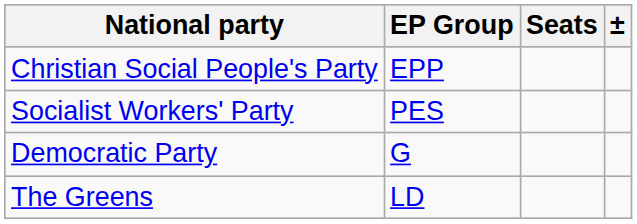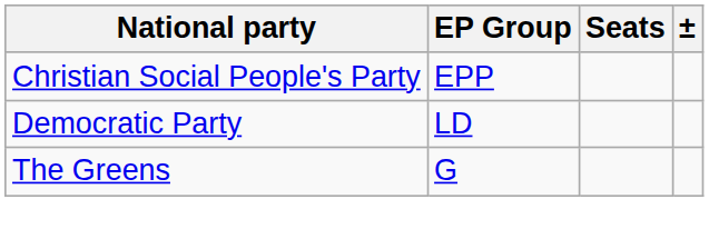- row: Socialist Workers' Party | PES
Democratic Party | EP Group: G -> LD
The Greens | EP Group: LD -> G
